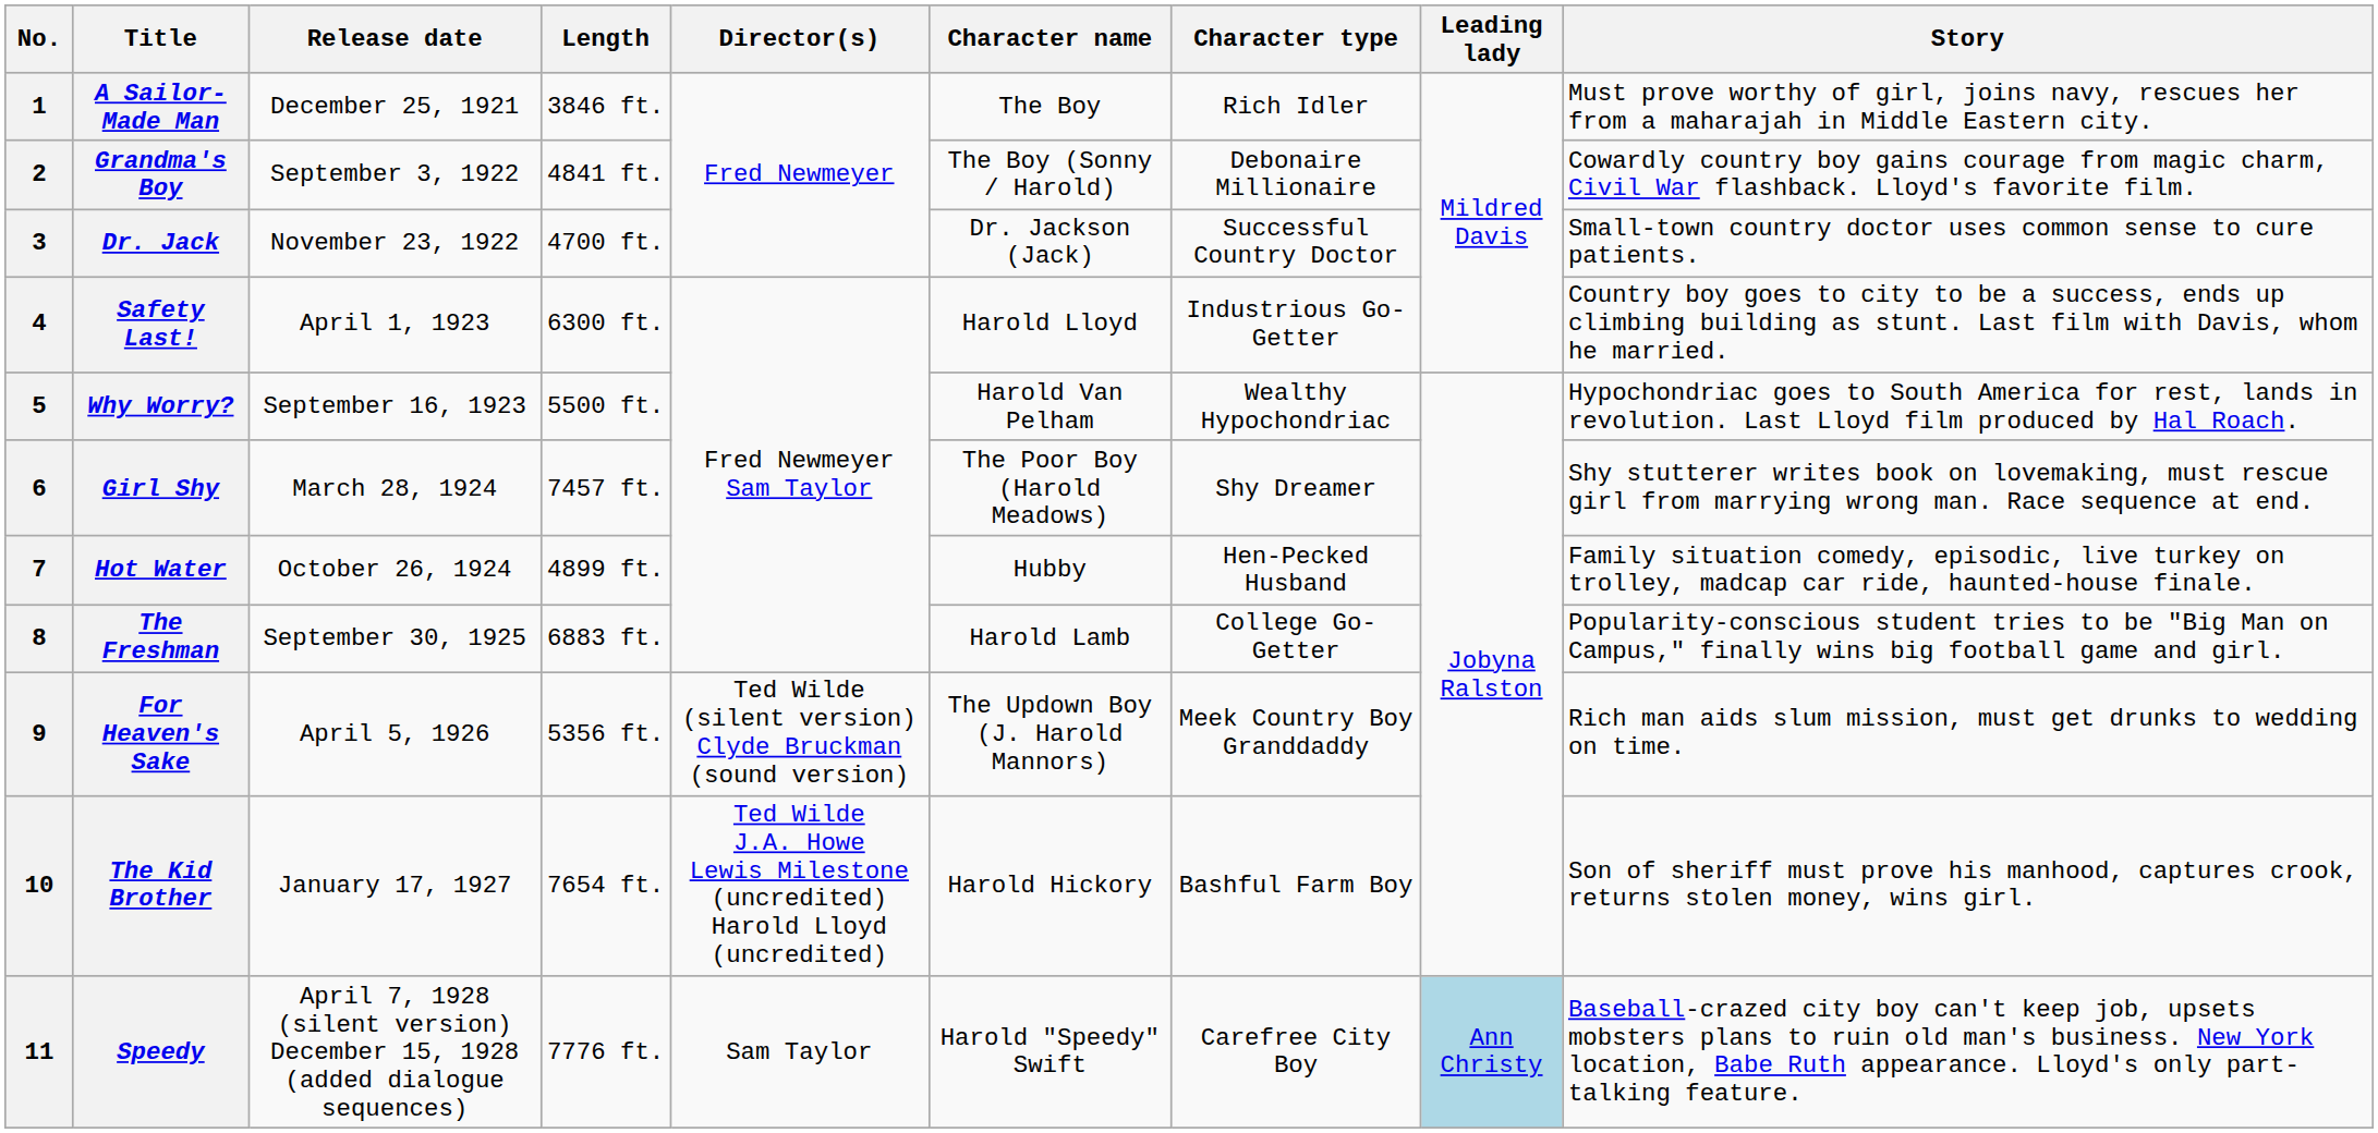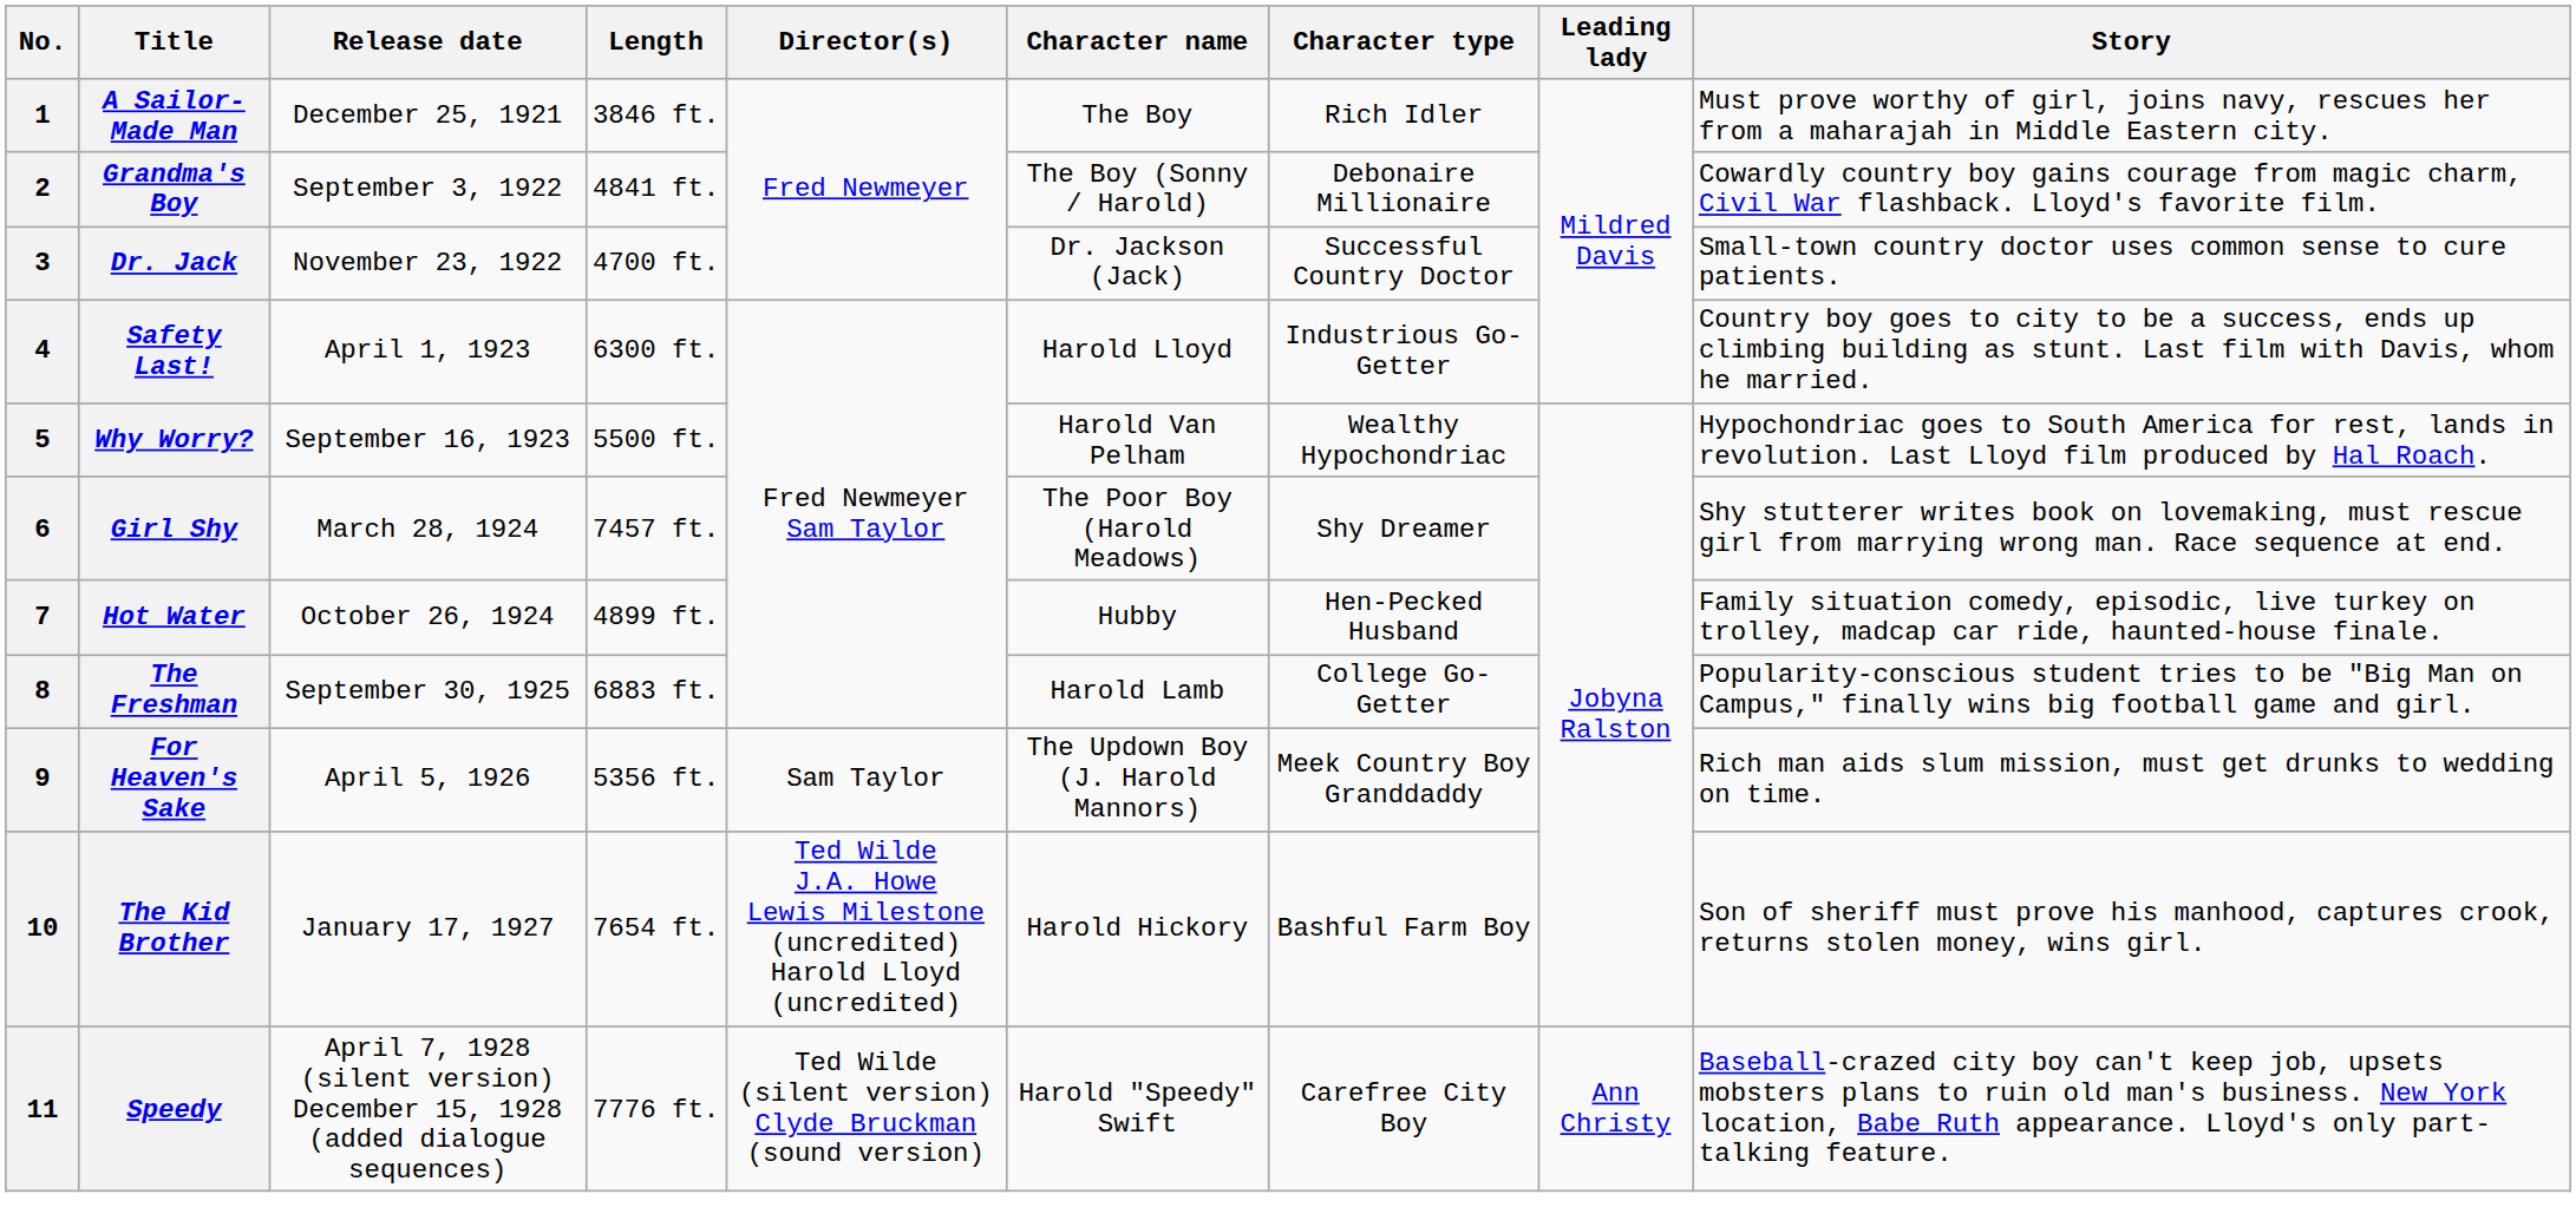For Heaven's Sake | Director(s): Ted Wilde (silent version) Clyde Bruckman (sound version) -> Sam Taylor
Speedy | Director(s): Sam Taylor -> Ted Wilde (silent version) Clyde Bruckman (sound version)
Speedy | Leading lady: lightblue background -> no background
